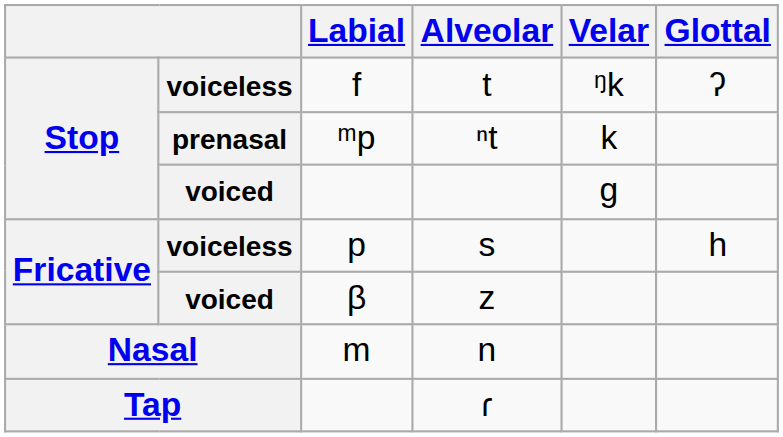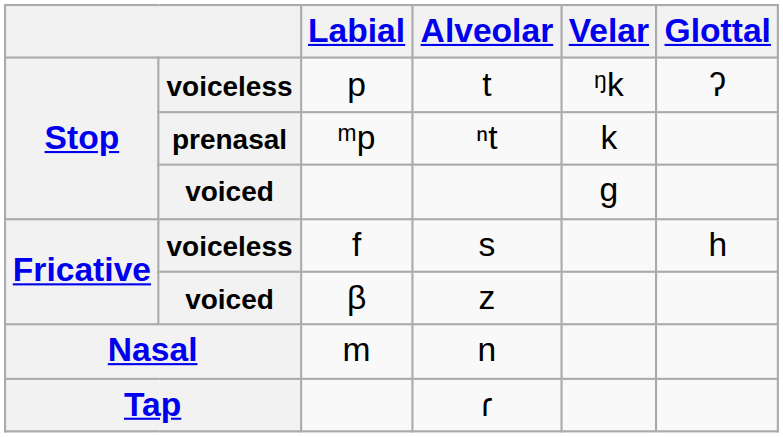t | Labial: f -> p
s | Labial: p -> f
